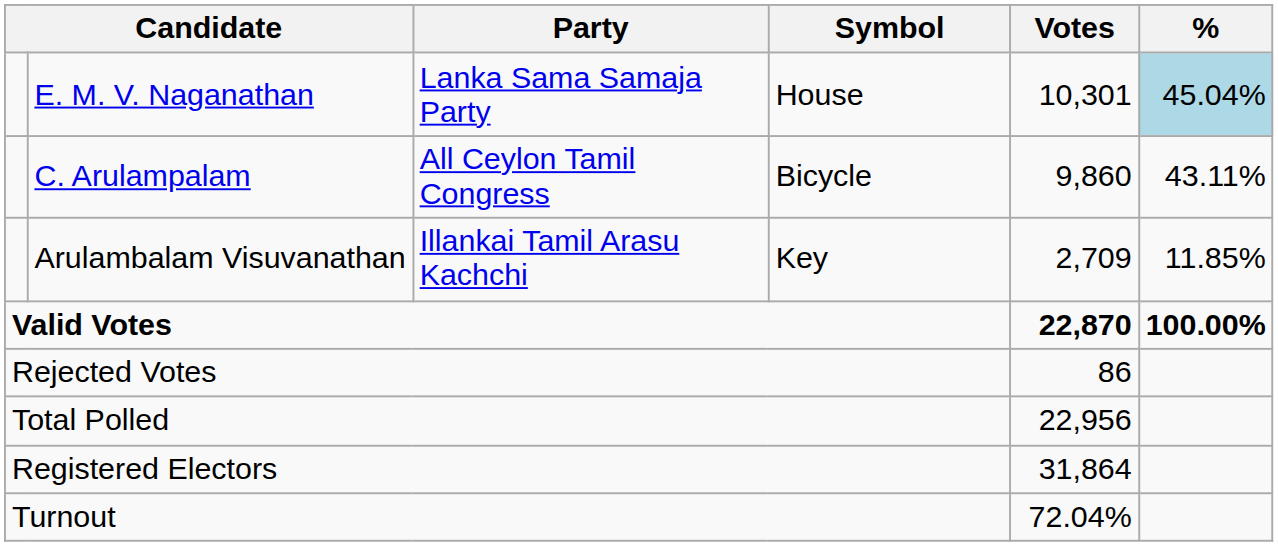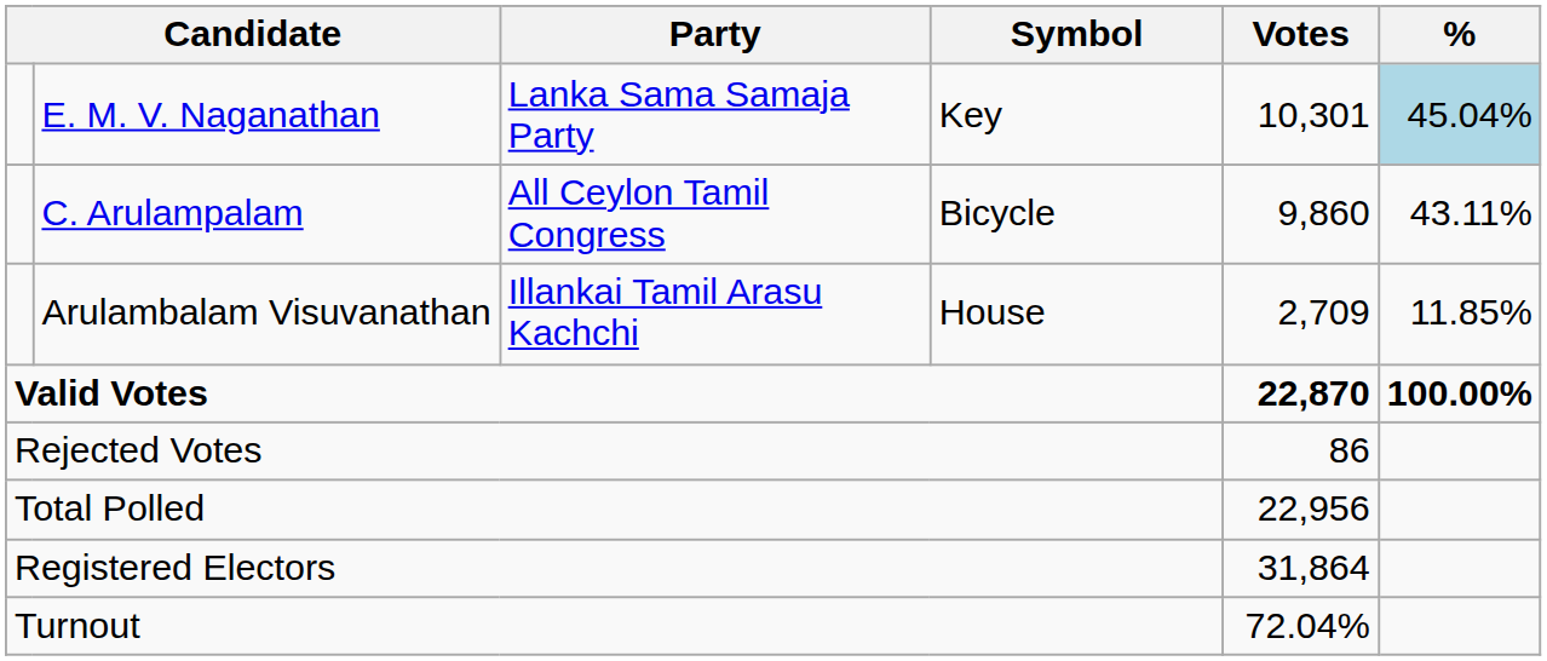E. M. V. Naganathan | Symbol: House -> Key
Arulambalam Visuvanathan | Symbol: Key -> House
